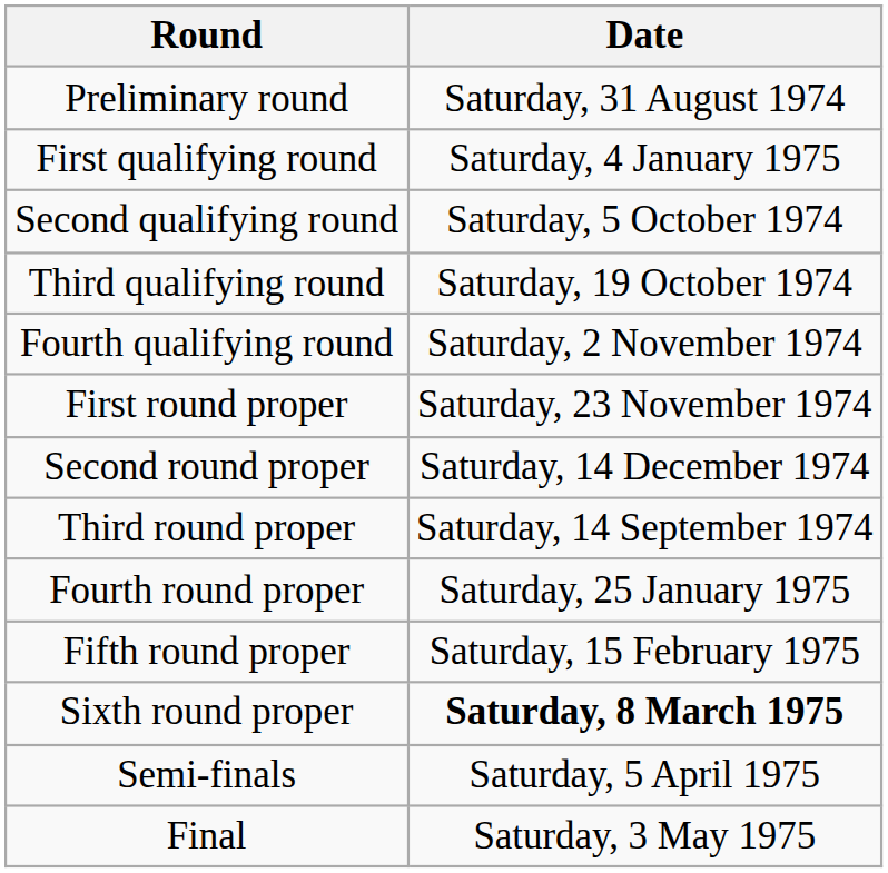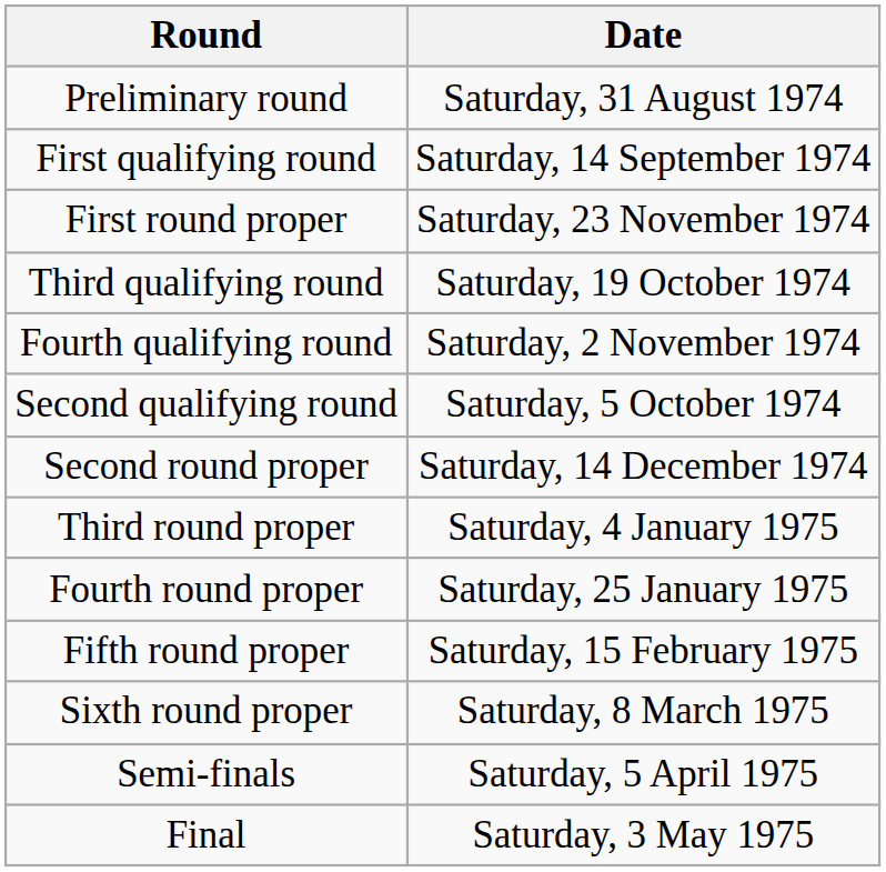First qualifying round | Date: Saturday, 4 January 1975 -> Saturday, 14 September 1974
rows swapped: Second qualifying round <-> First round proper
Third round proper | Date: Saturday, 14 September 1974 -> Saturday, 4 January 1975
Sixth round proper | Date: bold -> normal
